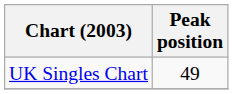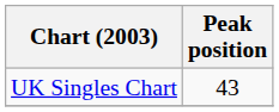UK Singles Chart | Peak position: 49 -> 43
